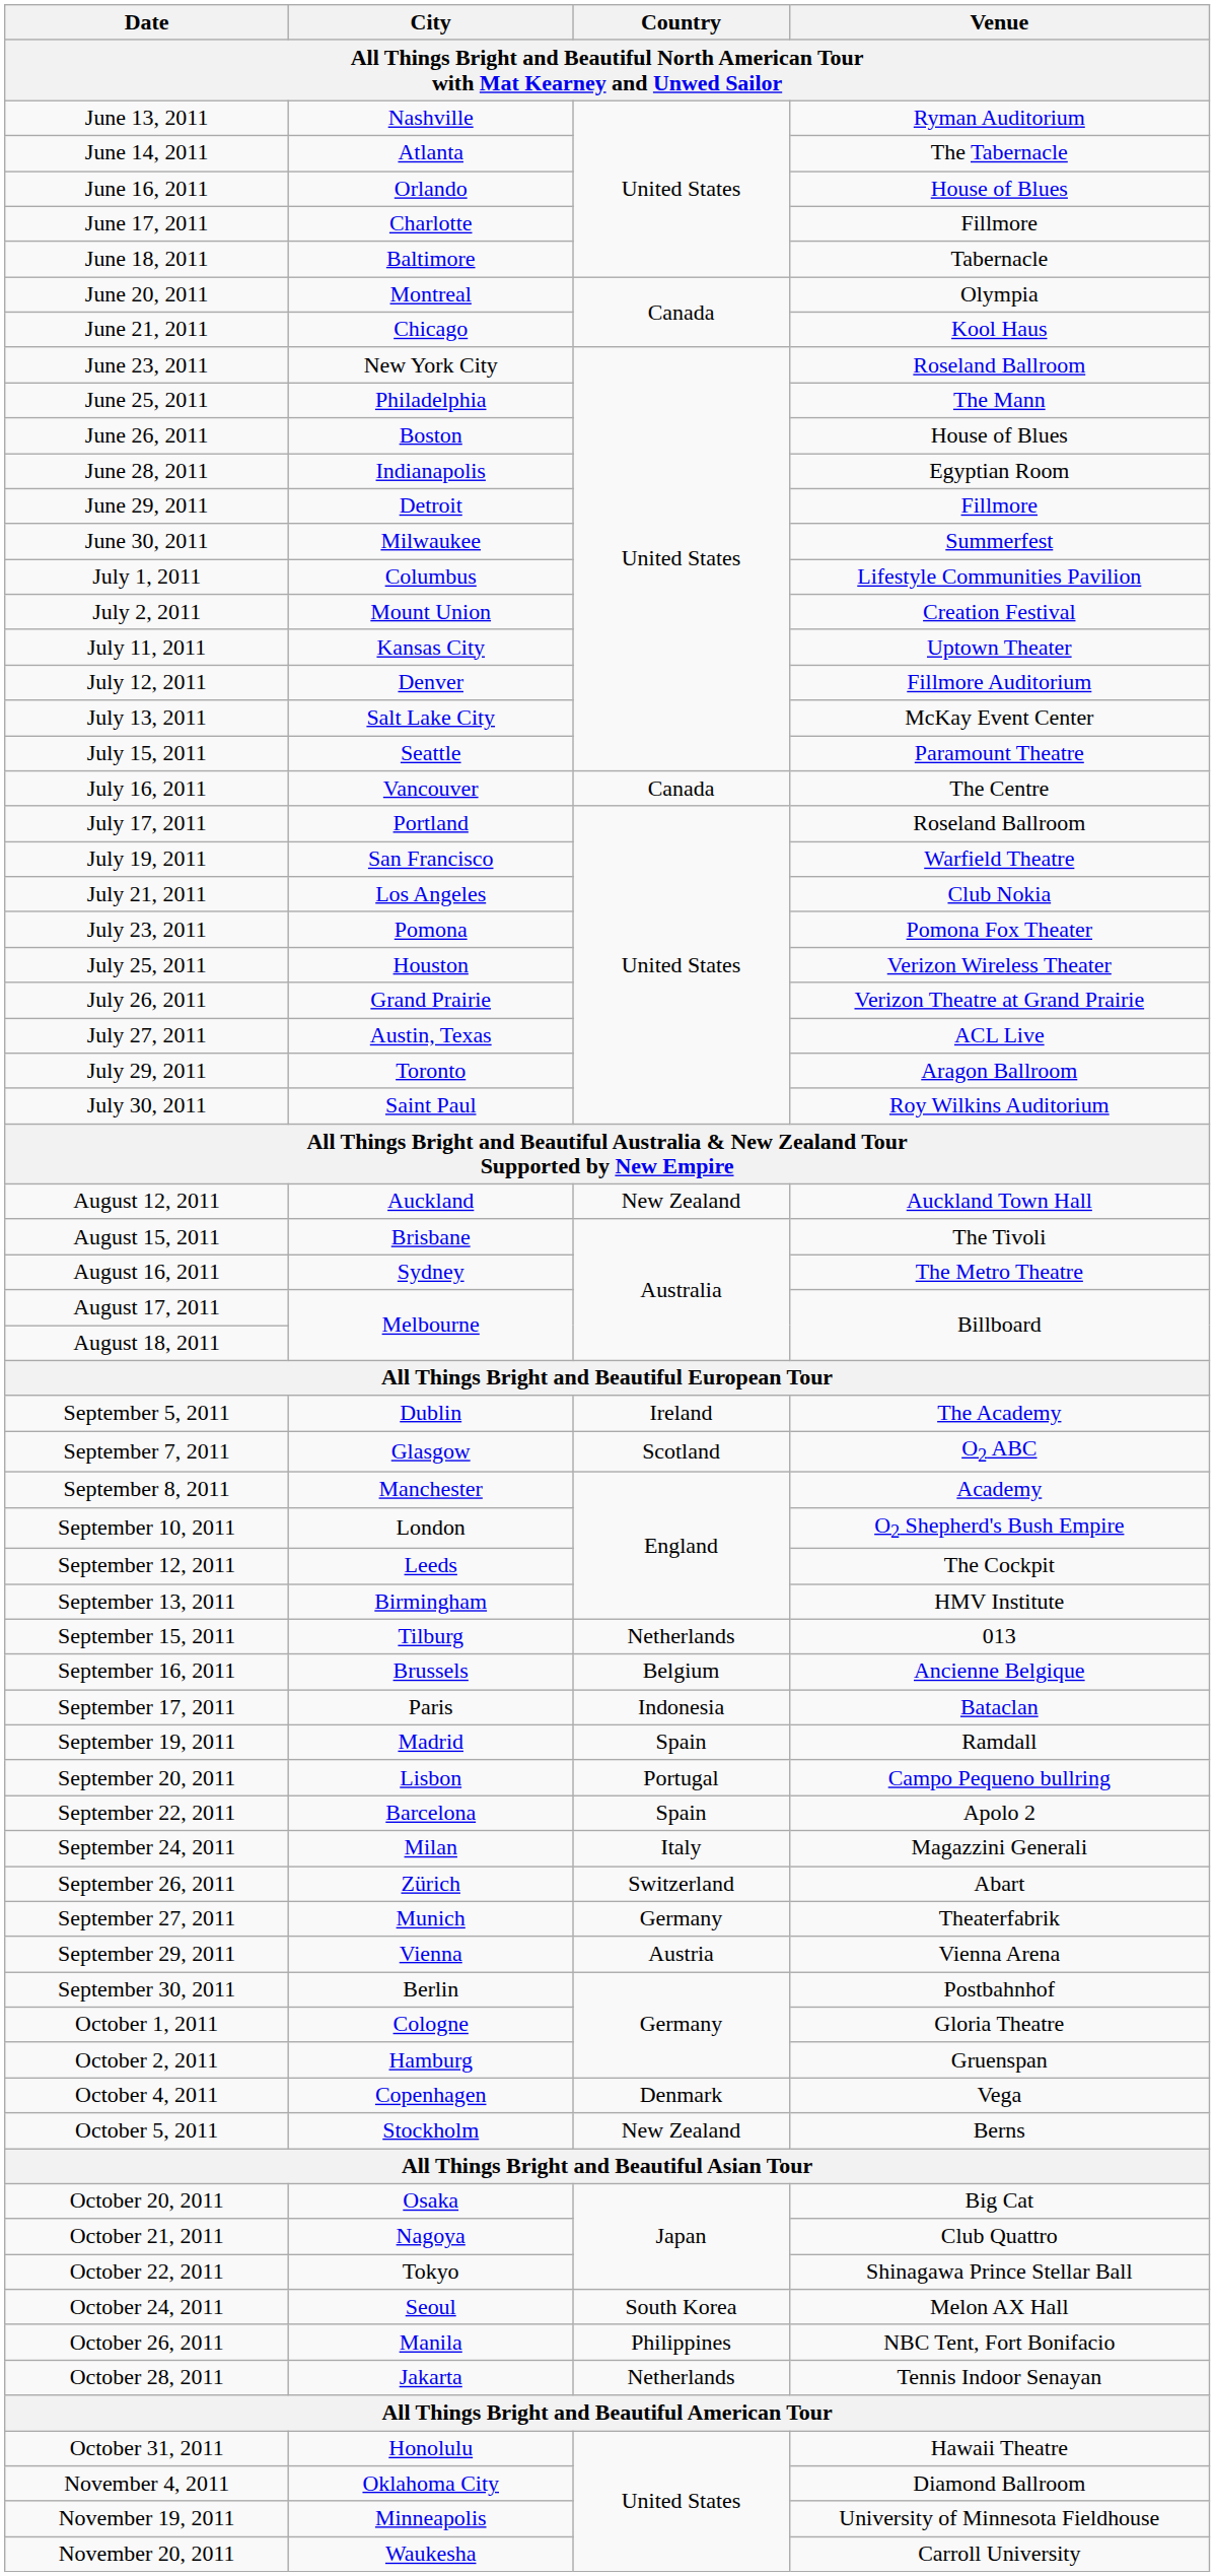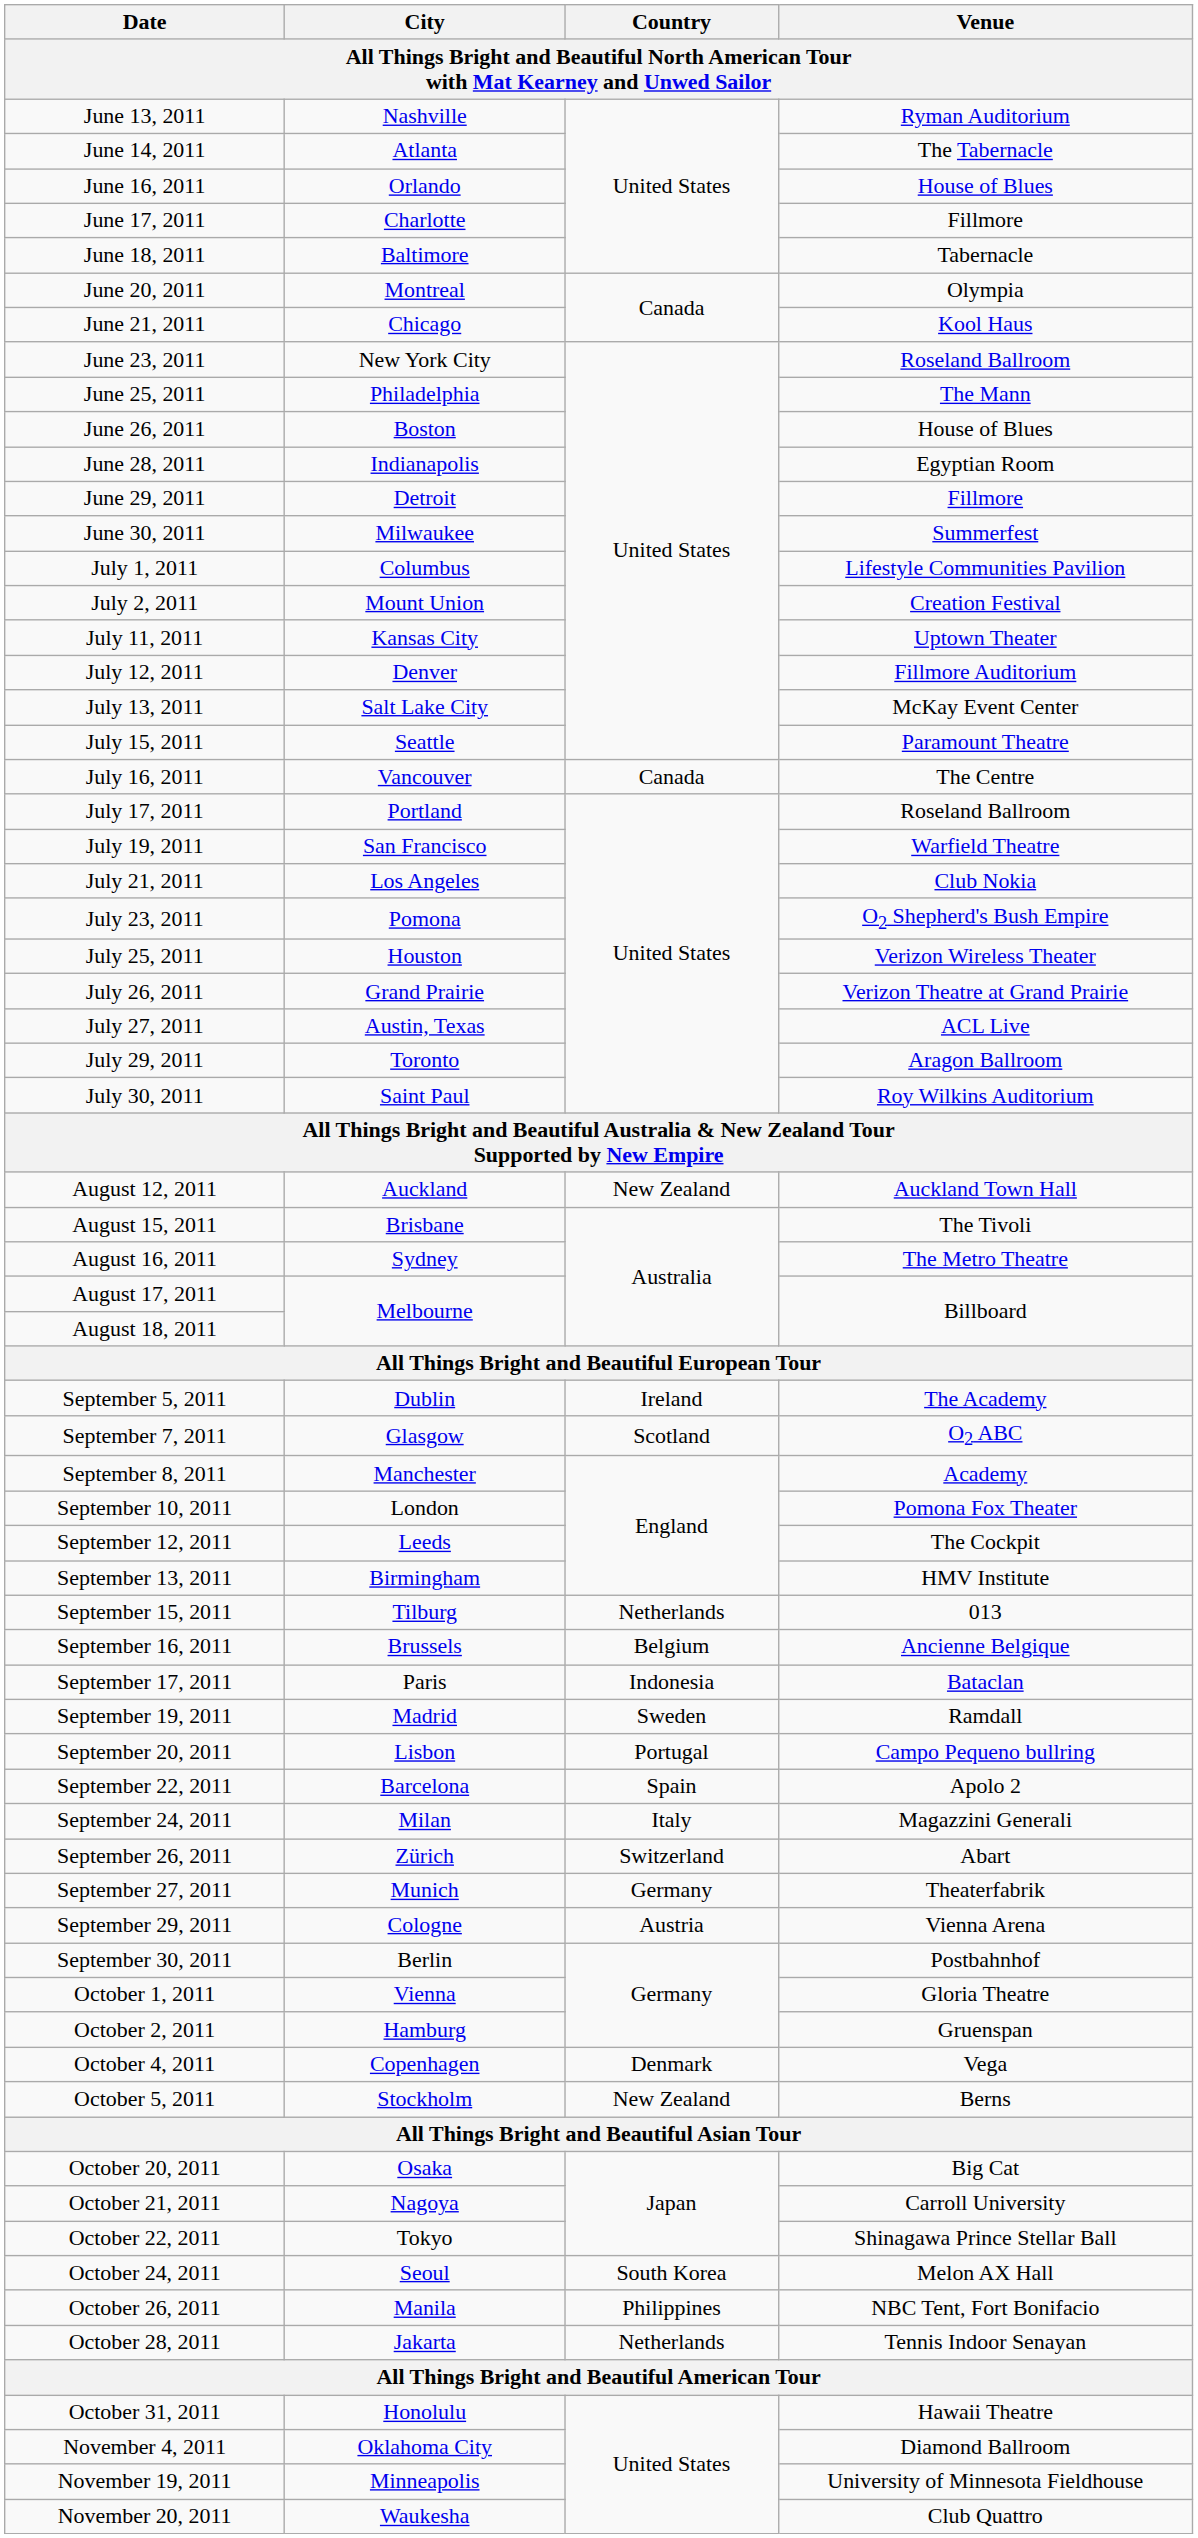July 23, 2011 | Venue: Pomona Fox Theater -> O2 Shepherd's Bush Empire
September 10, 2011 | Venue: O2 Shepherd's Bush Empire -> Pomona Fox Theater
September 19, 2011 | Country: Spain -> Sweden
September 29, 2011 | City: Vienna -> Cologne
October 1, 2011 | City: Cologne -> Vienna
October 21, 2011 | Venue: Club Quattro -> Carroll University
November 20, 2011 | Venue: Carroll University -> Club Quattro
